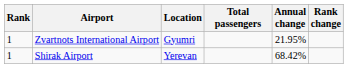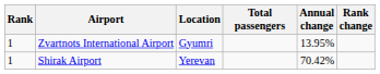Zvartnots International Airport | Annual change: 21.95% -> 13.95%
Shirak Airport | Annual change: 68.42% -> 70.42%
